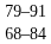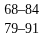rows swapped: 79–91 <-> 68–84
